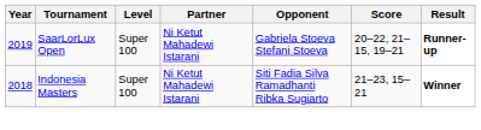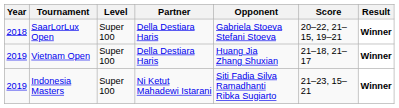SaarLorLux Open | Year: 2019 -> 2018
SaarLorLux Open | Partner: Ni Ketut Mahadewi Istarani -> Della Destiara Haris
SaarLorLux Open | Result: Runner-up -> Winner
+ row: 2019 | Vietnam Open | Super 100 | Della Destiara Haris | Huang Jia Zhang Shuxian | 21–18, 21–17 | Winner
Indonesia Masters | Year: 2018 -> 2019
